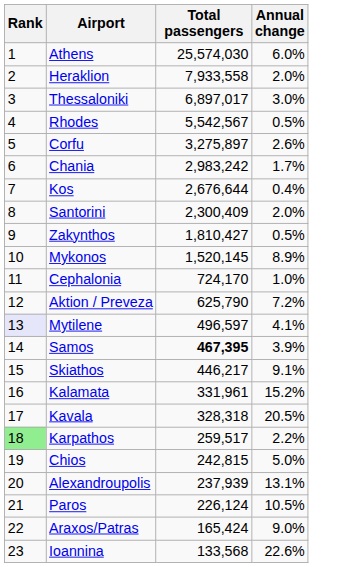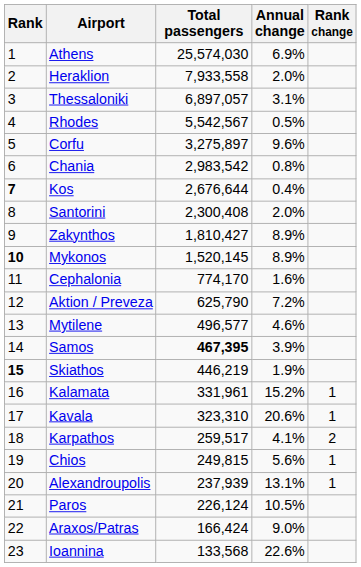+ column: Rank change | 1 | 1 | 2 | 1 | 1
Athens | Annual change: 6.0% -> 6.9%
Thessaloniki | Total passengers: 6,897,017 -> 6,897,057
Thessaloniki | Annual change: 3.0% -> 3.1%
Corfu | Annual change: 2.6% -> 9.6%
Chania | Total passengers: 2,983,242 -> 2,983,542
Chania | Annual change: 1.7% -> 0.8%
Kos | Rank: normal -> bold
Santorini | Total passengers: 2,300,409 -> 2,300,408
Zakynthos | Annual change: 0.5% -> 8.9%
Mykonos | Rank: normal -> bold
Cephalonia | Total passengers: 724,170 -> 774,170
Cephalonia | Annual change: 1.0% -> 1.6%
Mytilene | Rank: lavender background -> no background
Mytilene | Total passengers: 496,597 -> 496,577
Mytilene | Annual change: 4.1% -> 4.6%
Skiathos | Rank: normal -> bold
Skiathos | Total passengers: 446,217 -> 446,219
Skiathos | Annual change: 9.1% -> 1.9%
Kavala | Total passengers: 328,318 -> 323,310
Kavala | Annual change: 20.5% -> 20.6%
Karpathos | Rank: lightgreen background -> no background
Karpathos | Annual change: 2.2% -> 4.1%
Chios | Total passengers: 242,815 -> 249,815
Chios | Annual change: 5.0% -> 5.6%
Araxos/Patras | Total passengers: 165,424 -> 166,424
